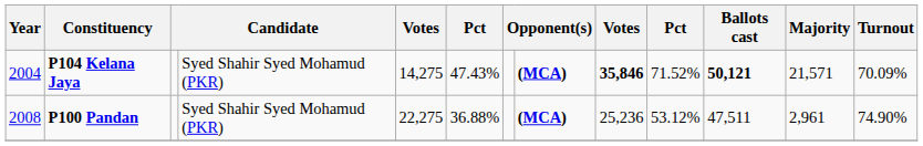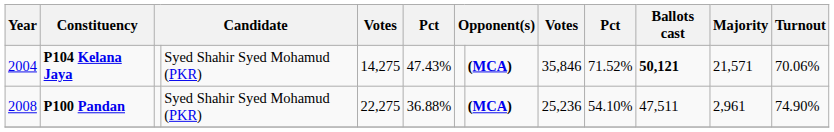P104 Kelana Jaya | column 9: bold -> normal
P104 Kelana Jaya | Turnout: 70.09% -> 70.06%
P100 Pandan | column 10: 53.12% -> 54.10%
